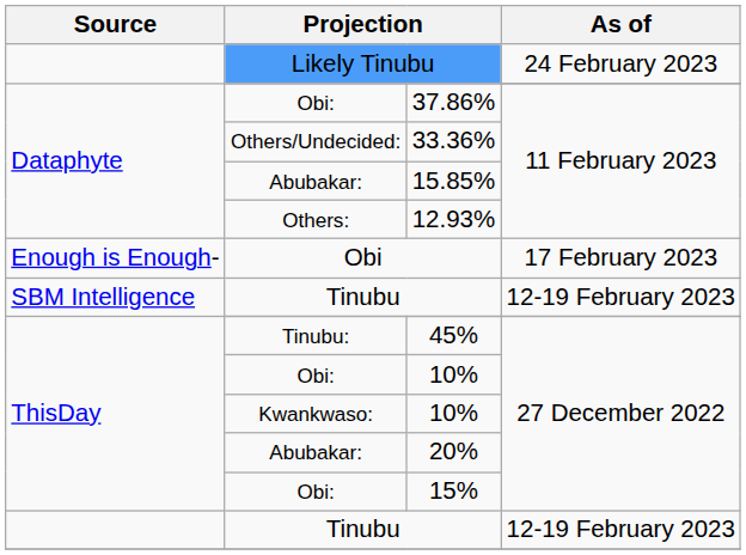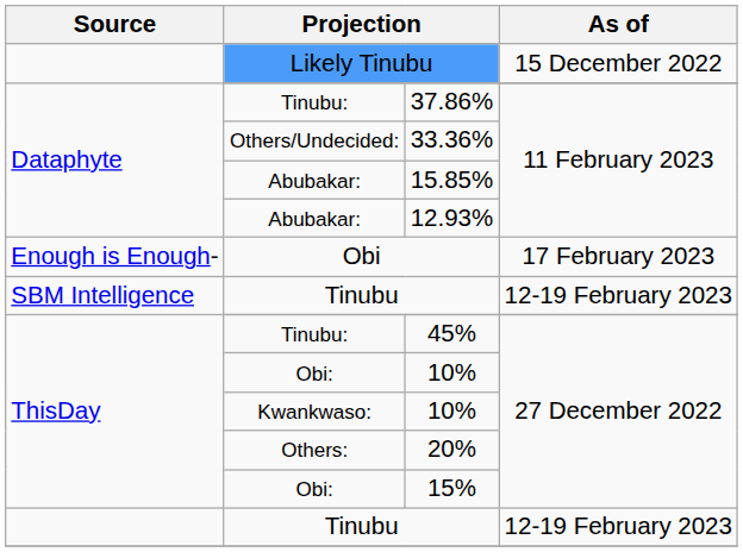Likely Tinubu | As of: 24 February 2023 -> 15 December 2022
37.86% | column 2: Obi: -> Tinubu:
12.93% | column 2: Others: -> Abubakar:
20% | column 2: Abubakar: -> Others:
